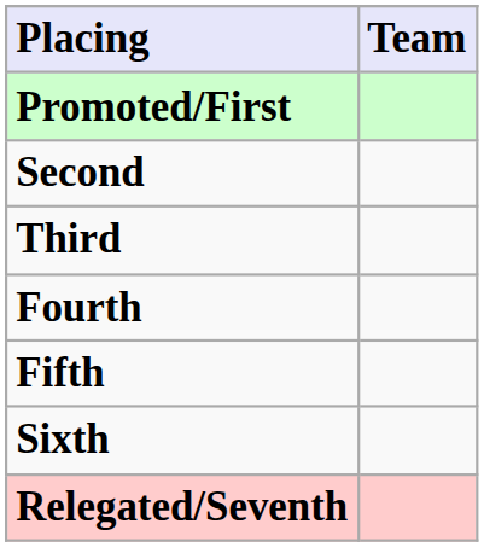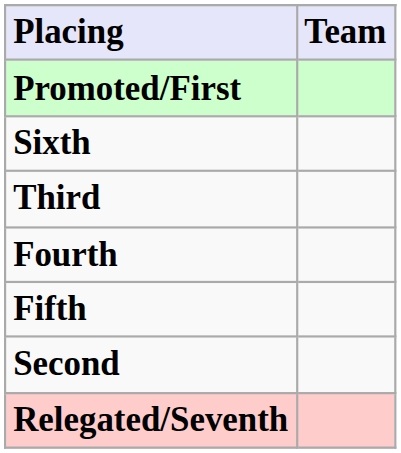rows swapped: Second <-> Sixth
